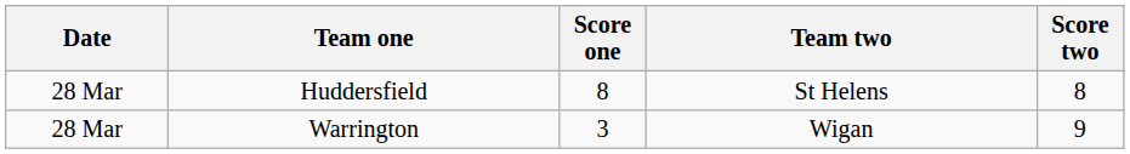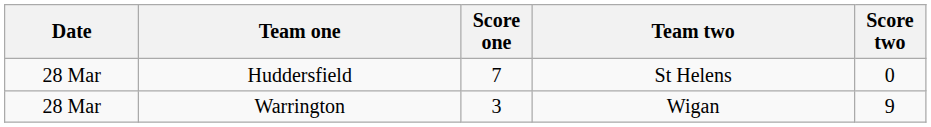Huddersfield | Score one: 8 -> 7
Huddersfield | Score two: 8 -> 0
